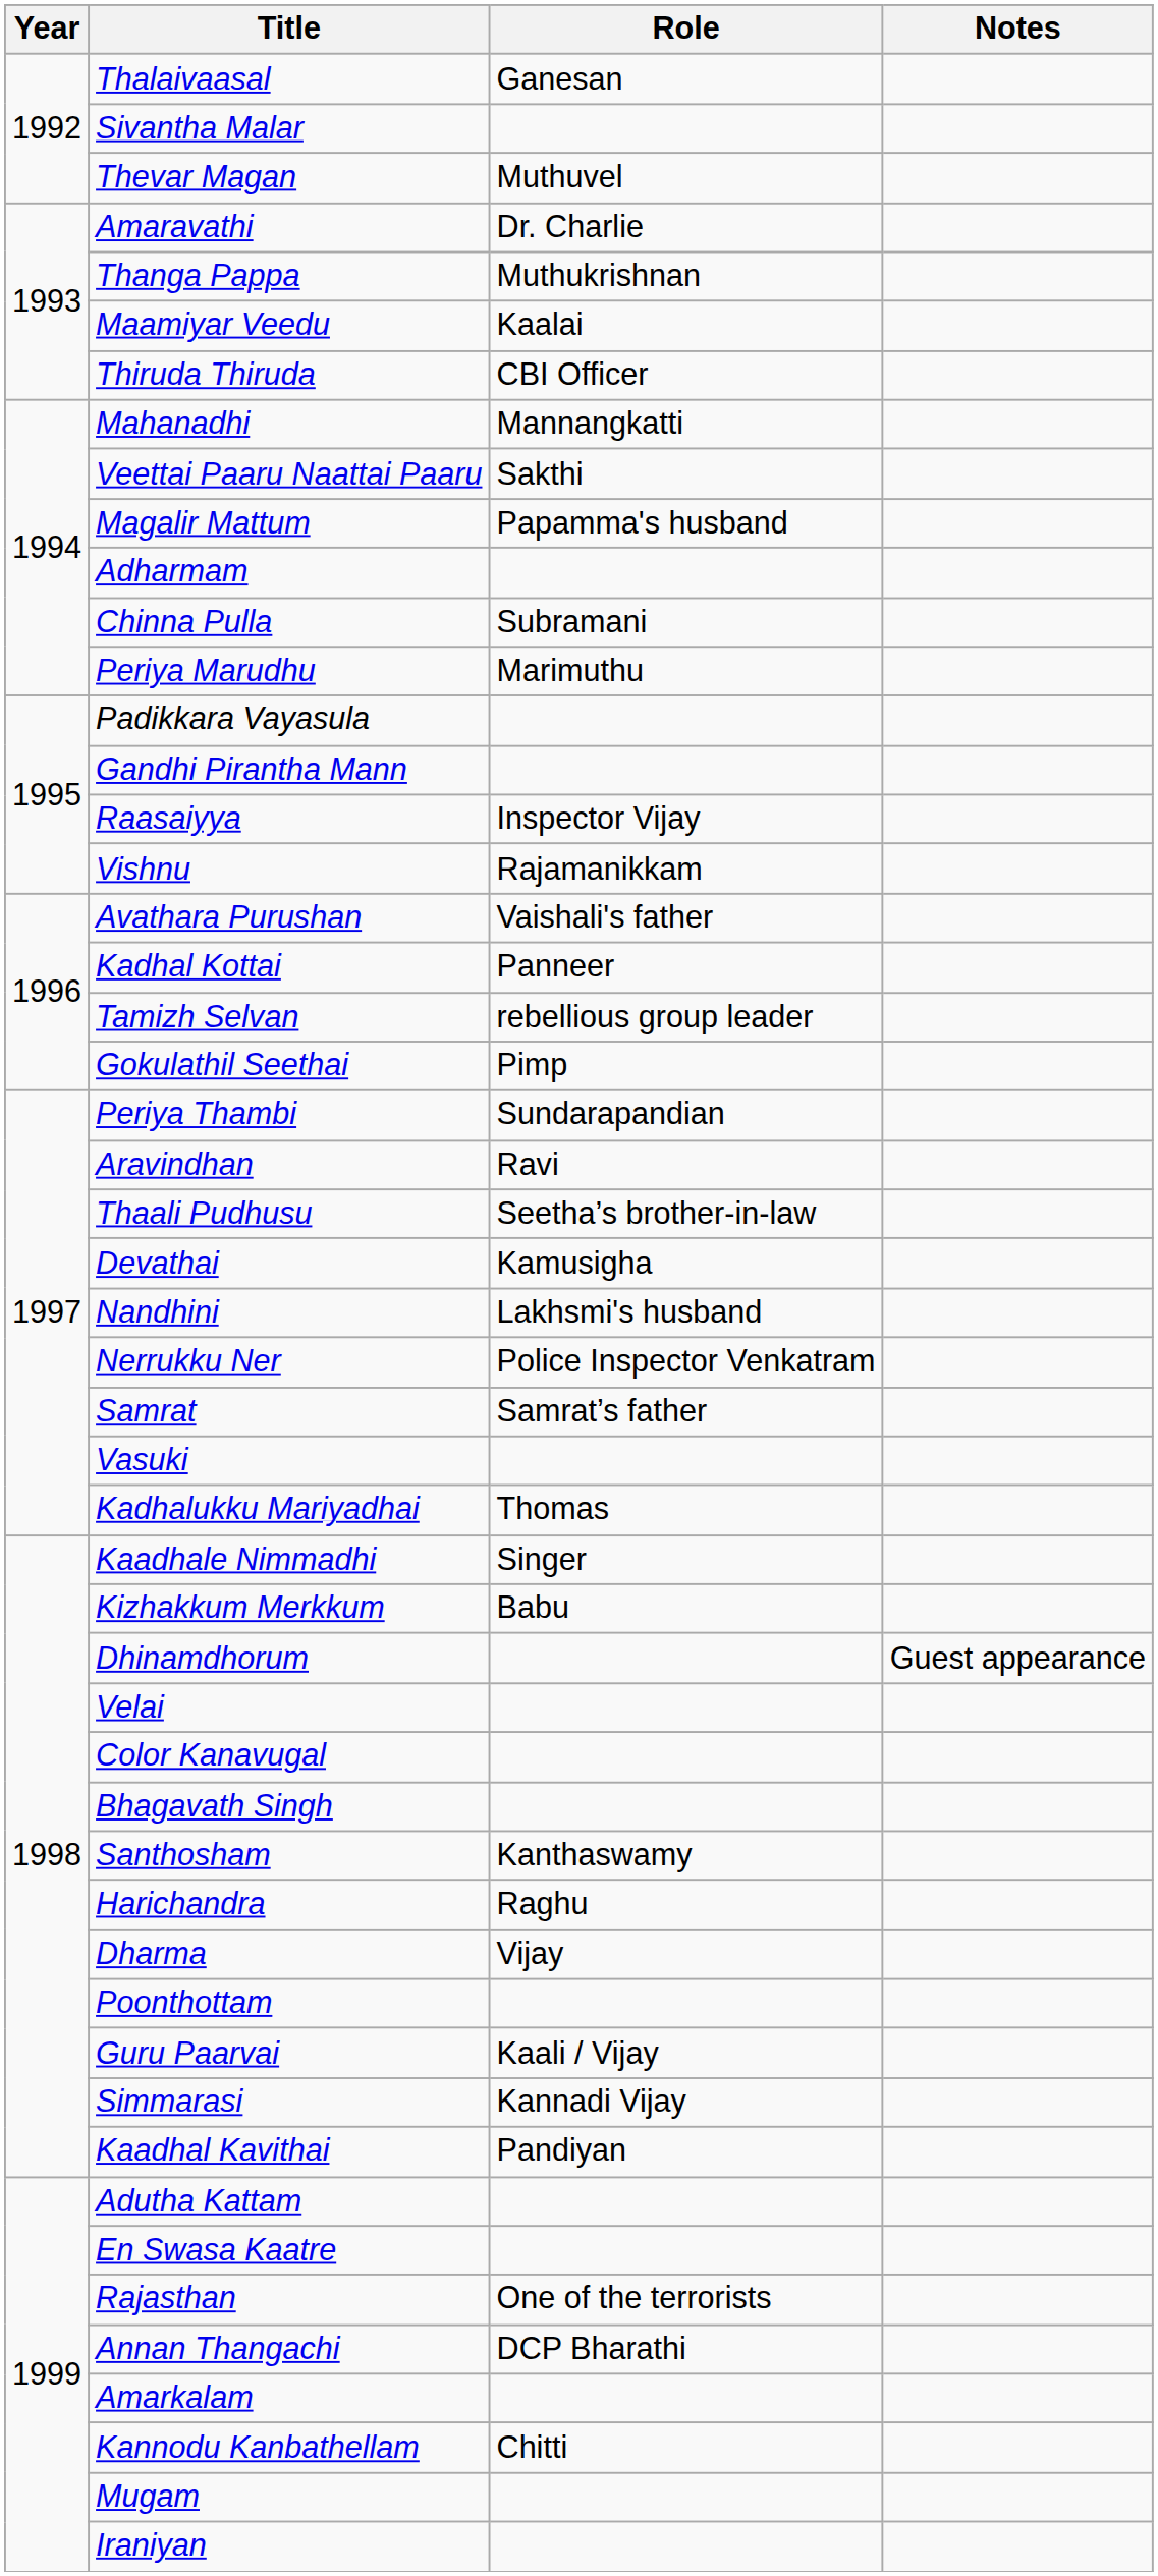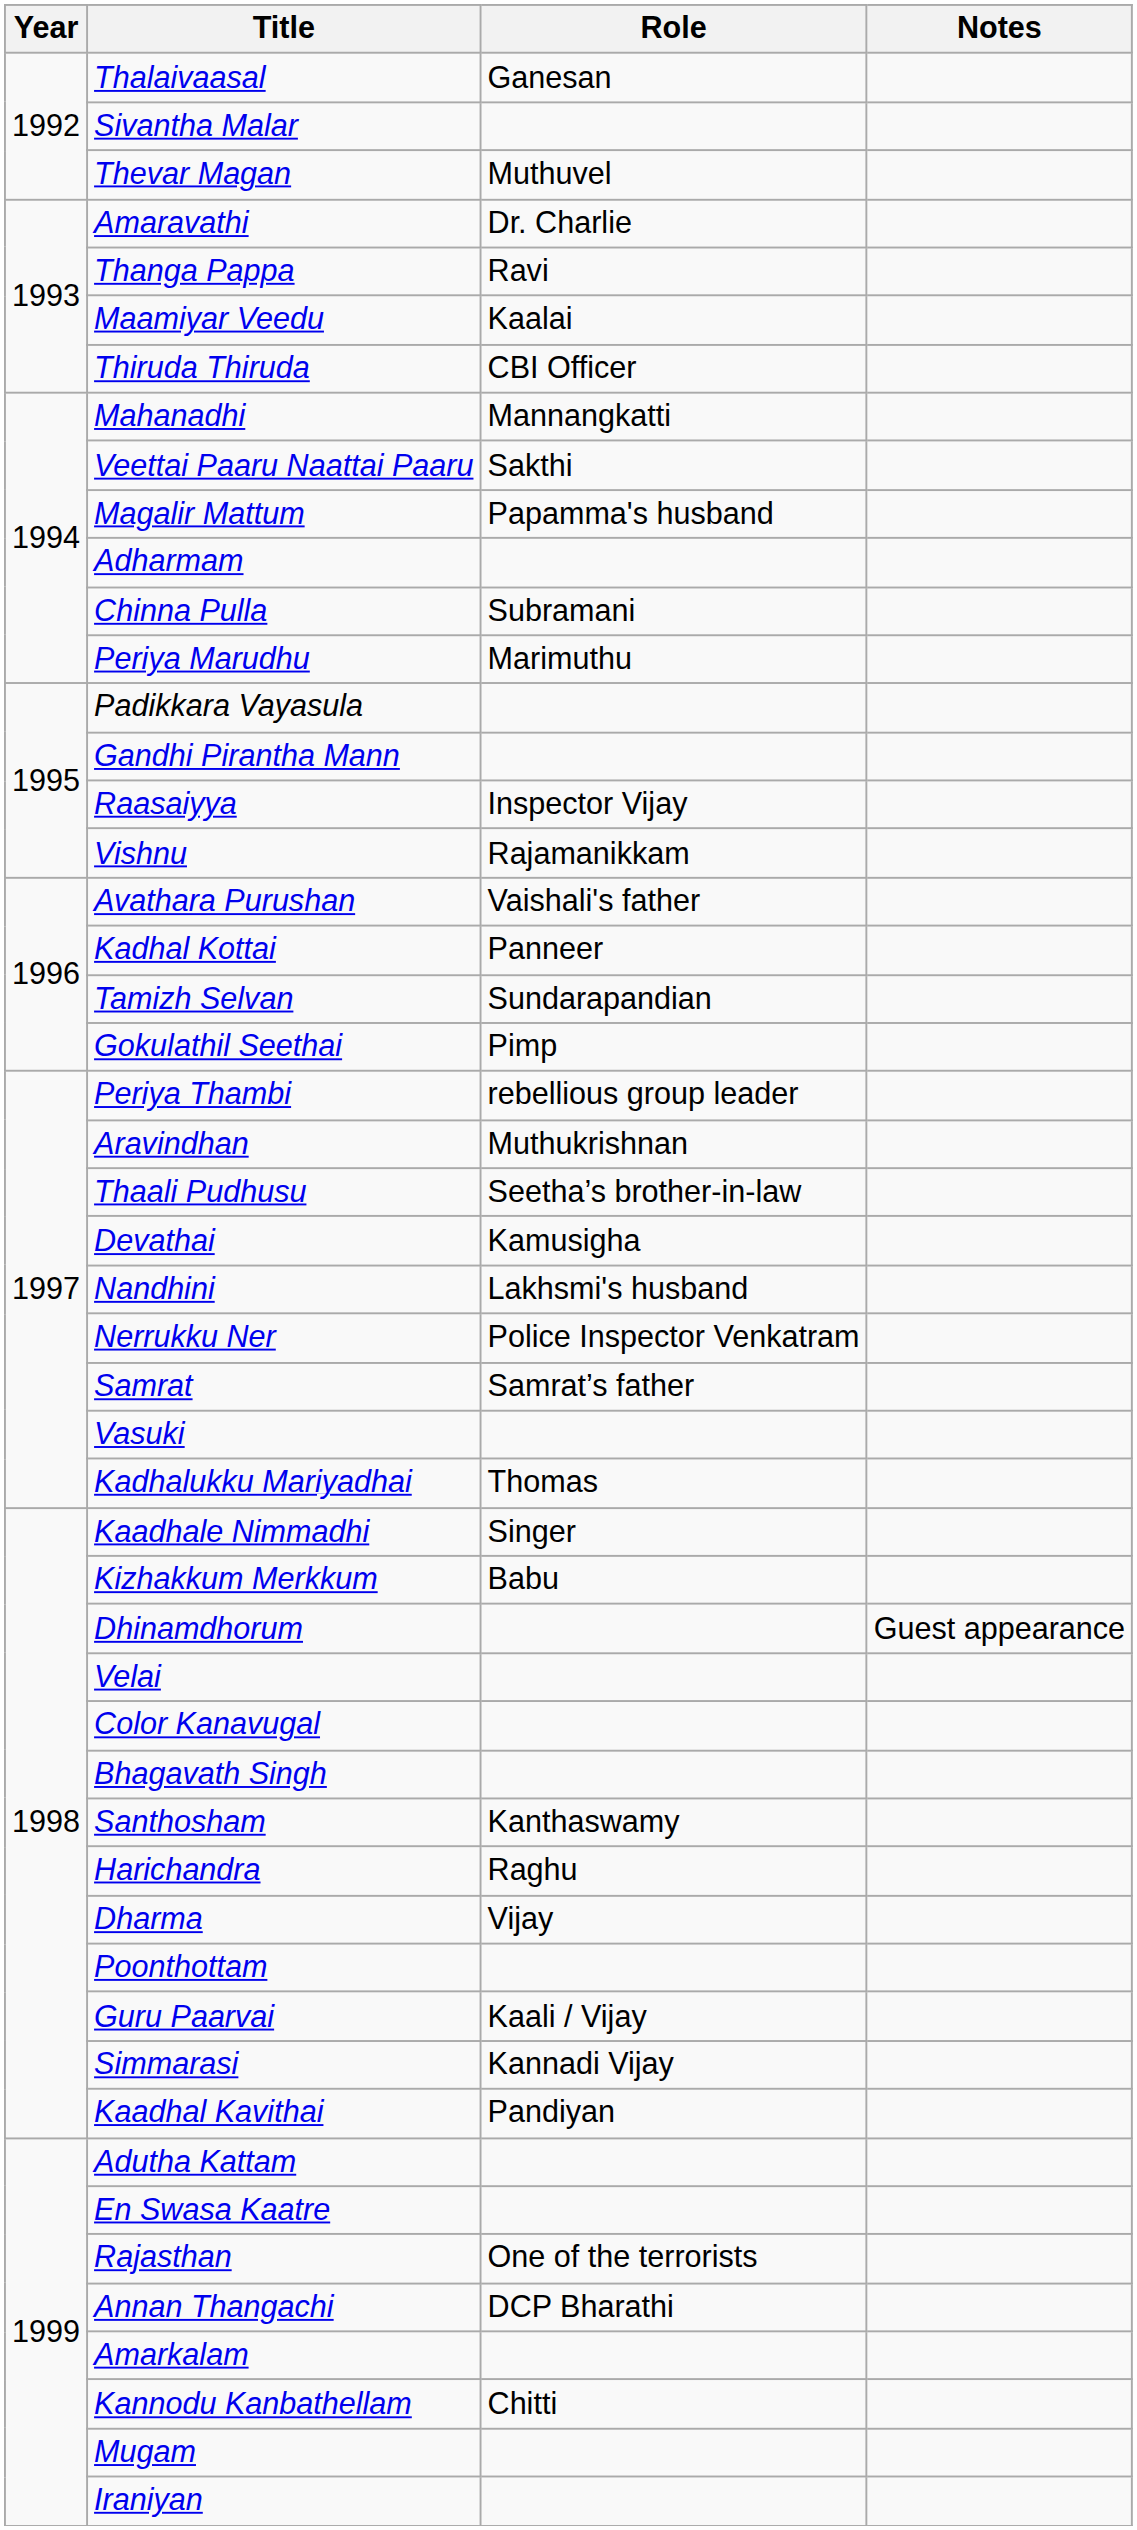Thanga Pappa | Role: Muthukrishnan -> Ravi
Tamizh Selvan | Role: rebellious group leader -> Sundarapandian
Periya Thambi | Role: Sundarapandian -> rebellious group leader
Aravindhan | Role: Ravi -> Muthukrishnan
